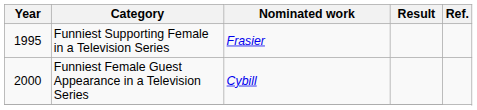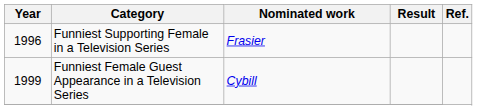Funniest Supporting Female in a Television Series | Year: 1995 -> 1996
Funniest Female Guest Appearance in a Television Series | Year: 2000 -> 1999
